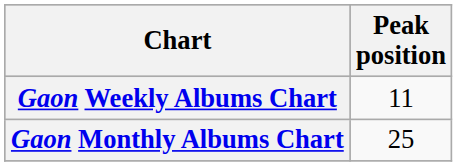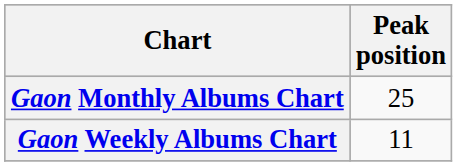rows swapped: Gaon Weekly Albums Chart <-> Gaon Monthly Albums Chart
